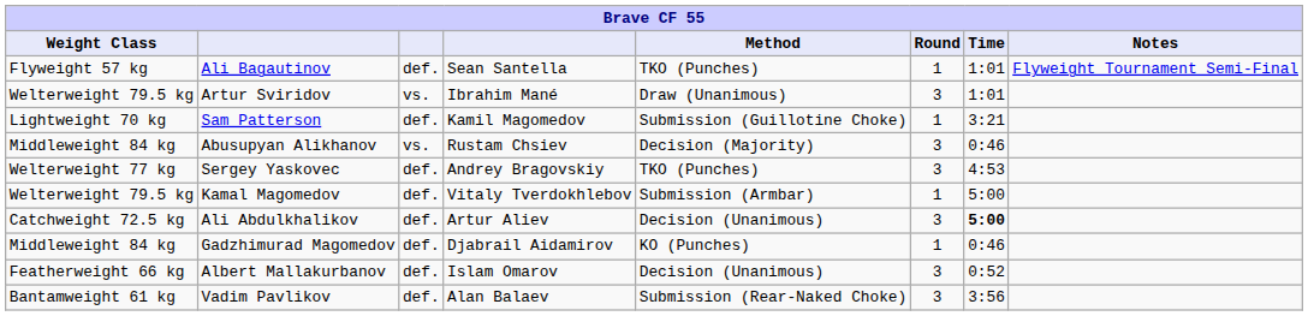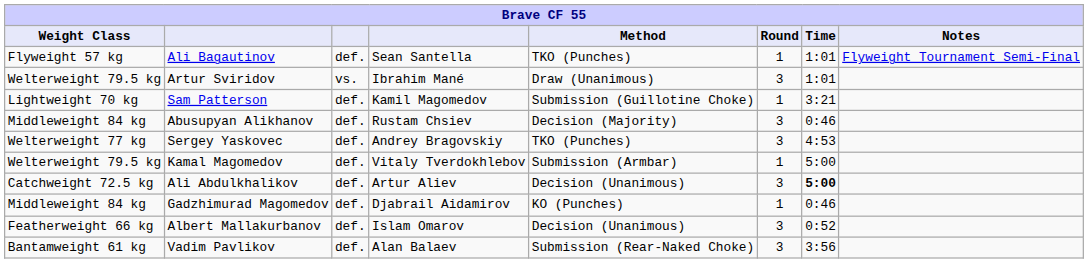Abusupyan Alikhanov | column 3: vs. -> def.
